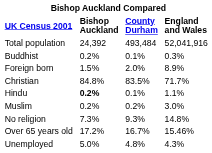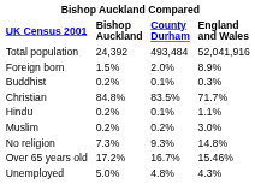rows swapped: Foreign born <-> Buddhist
Hindu | Bishop Auckland: bold -> normal
